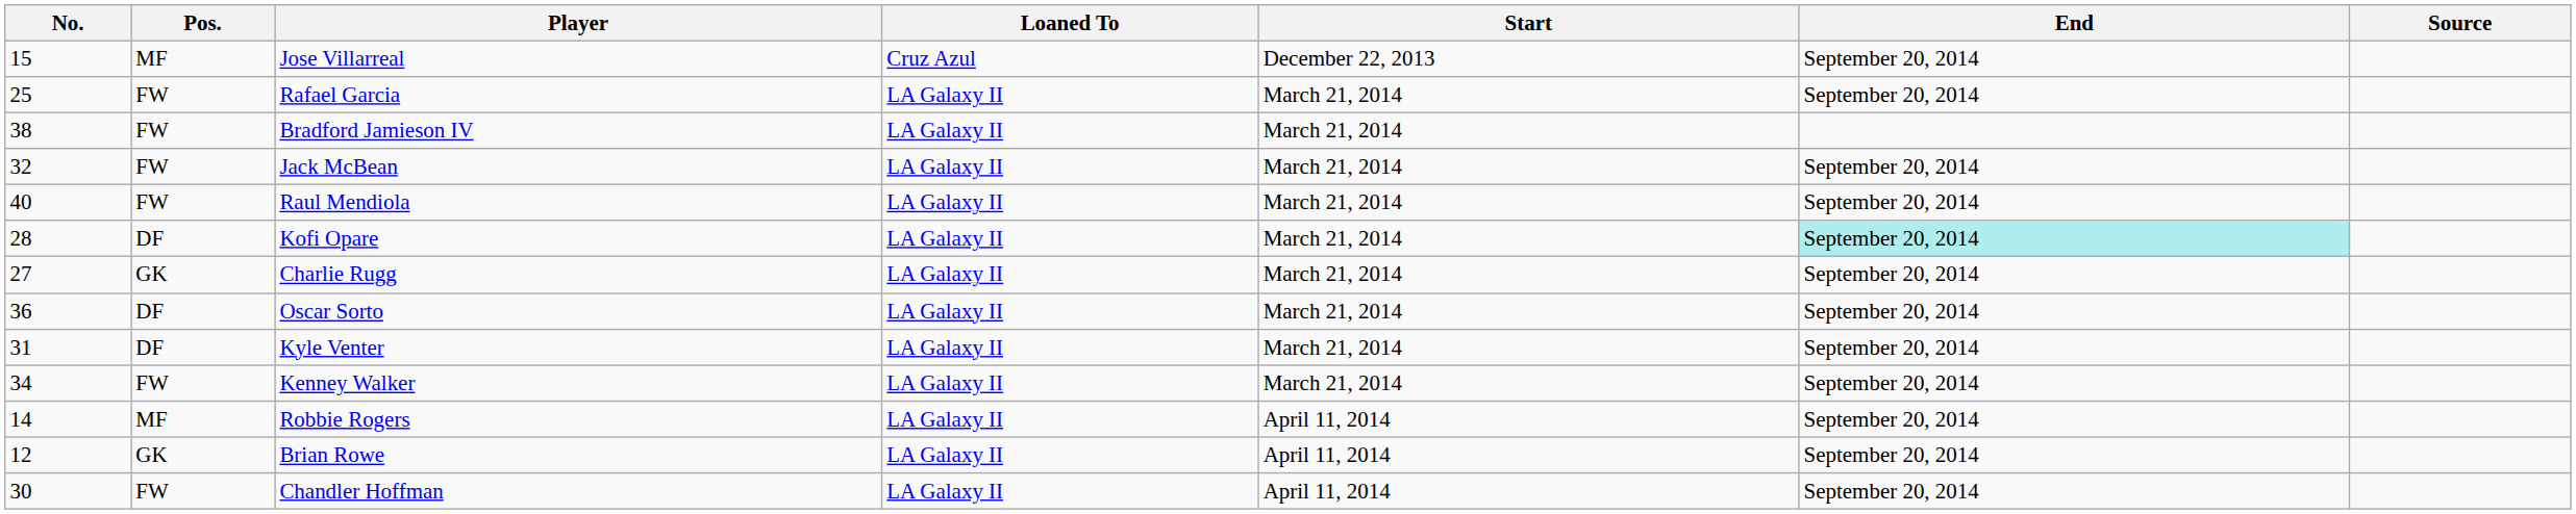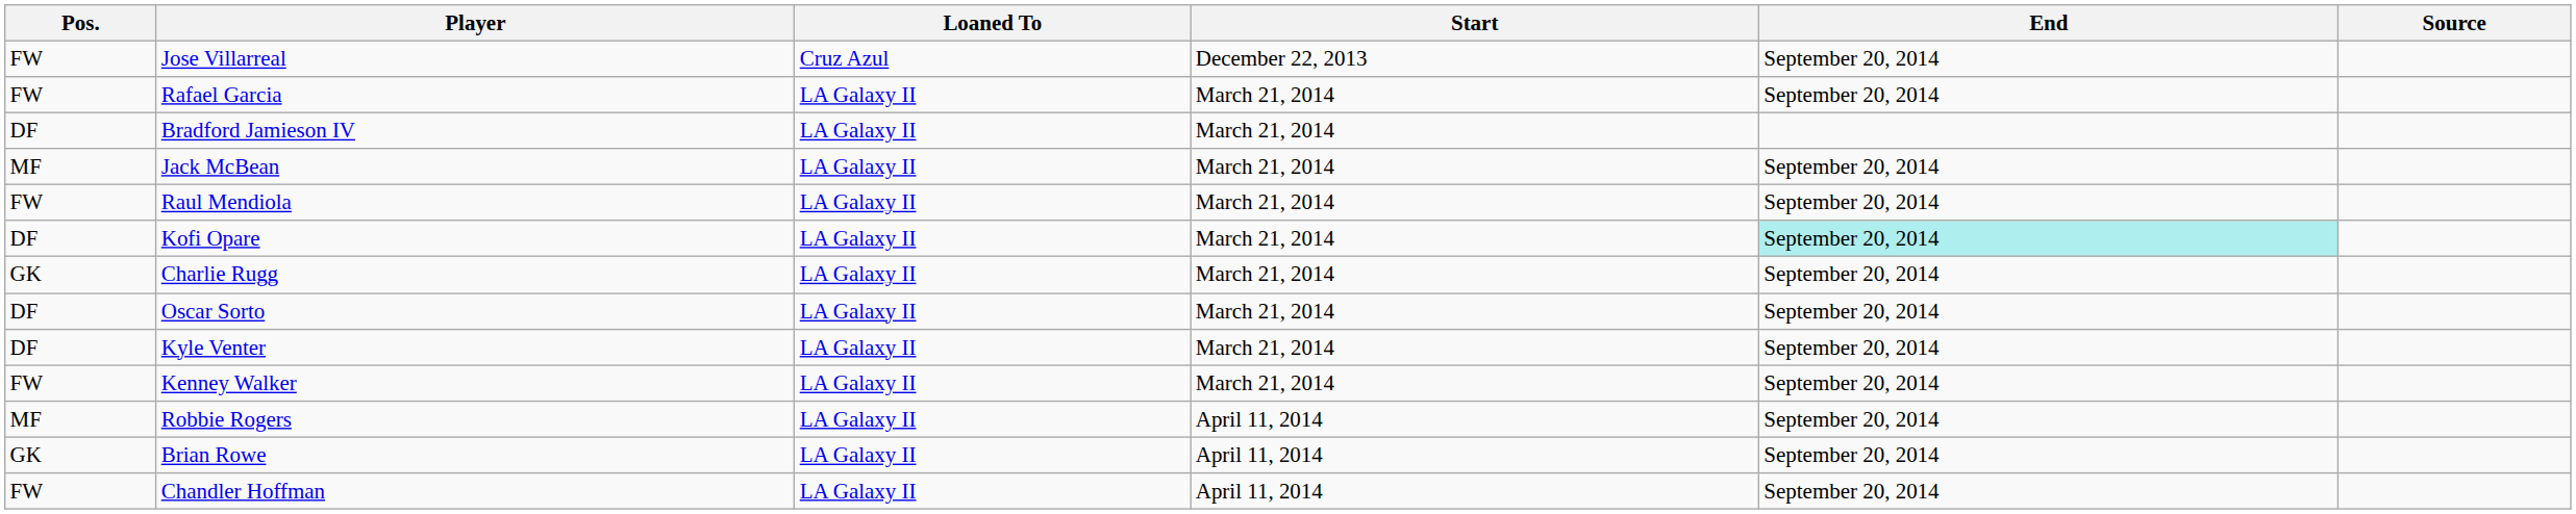- column: No. | 15 | 25 | 38 | 32 | 40 | 28 | 27 | 36 | 31 | 34 | 14 | 12 | 30
Jose Villarreal | Pos.: MF -> FW
Bradford Jamieson IV | Pos.: FW -> DF
Jack McBean | Pos.: FW -> MF
